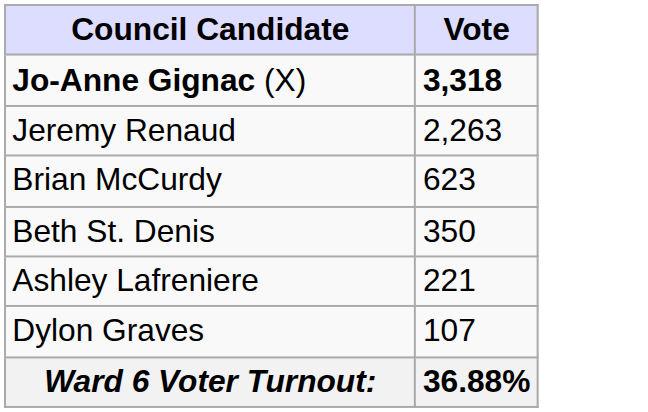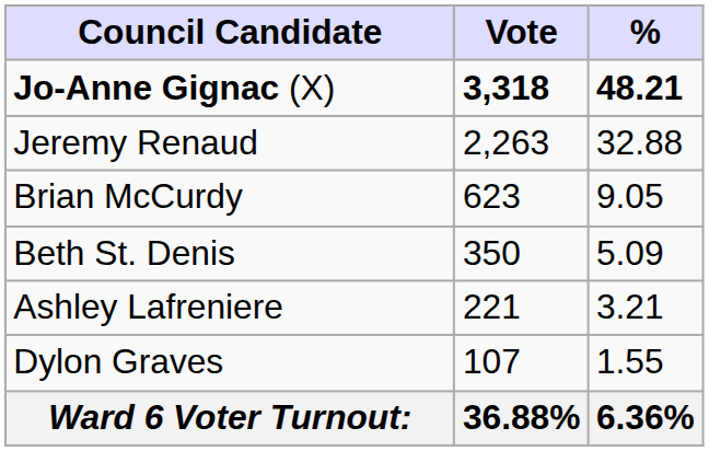+ column: % | 48.21 | 32.88 | 9.05 | 5.09 | 3.21 | 1.55 | 6.36%
